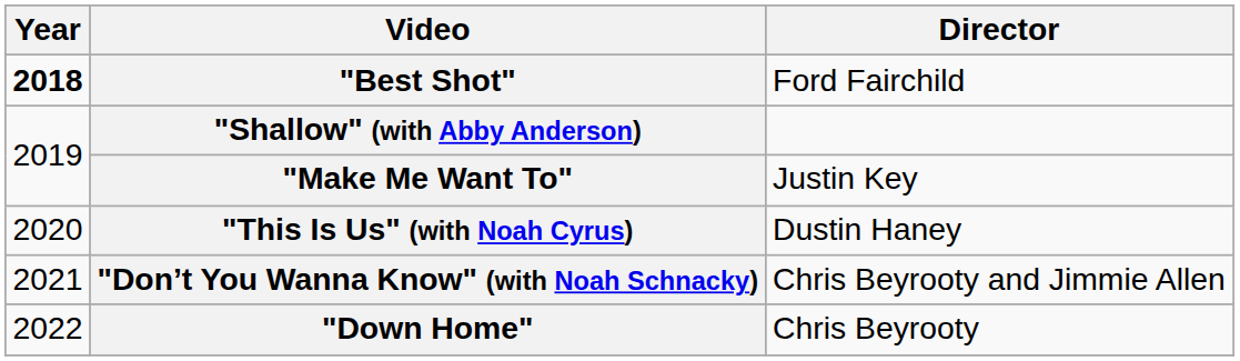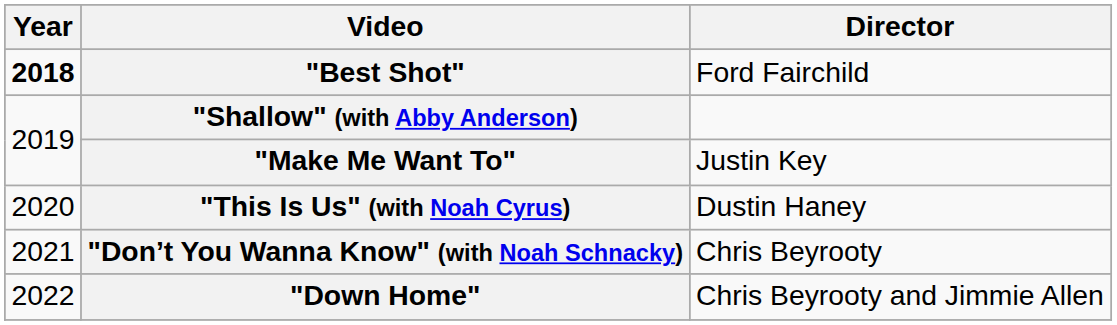"Don’t You Wanna Know" (with Noah Schnacky) | Director: Chris Beyrooty and Jimmie Allen -> Chris Beyrooty
"Down Home" | Director: Chris Beyrooty -> Chris Beyrooty and Jimmie Allen
